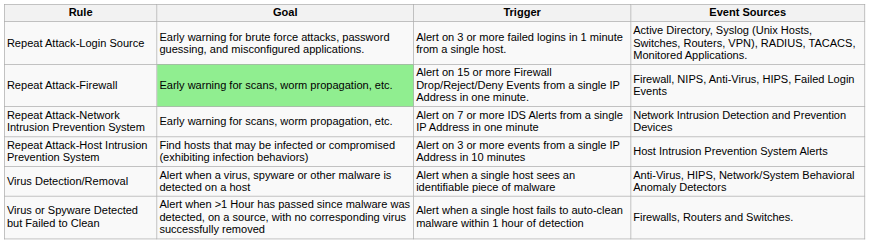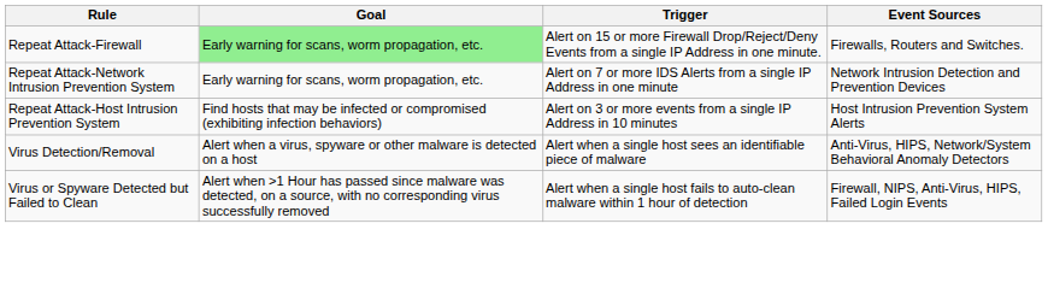- row: Repeat Attack-Login Source | Early warning for brute force attacks, password guessing, and misconfigured applications. | Alert on 3 or more failed logins in 1 minute from a single host. | Active Directory, Syslog (Unix Hosts, Switches, Routers, VPN), RADIUS, TACACS, Monitored Applications.
Repeat Attack-Firewall | Event Sources: Firewall, NIPS, Anti-Virus, HIPS, Failed Login Events -> Firewalls, Routers and Switches.
Virus or Spyware Detected but Failed to Clean | Event Sources: Firewalls, Routers and Switches. -> Firewall, NIPS, Anti-Virus, HIPS, Failed Login Events
